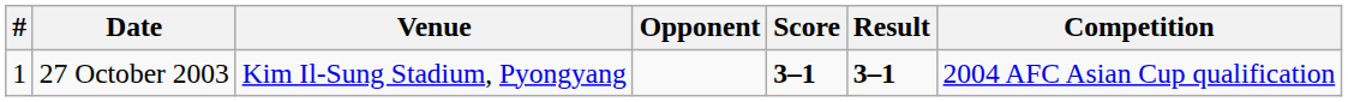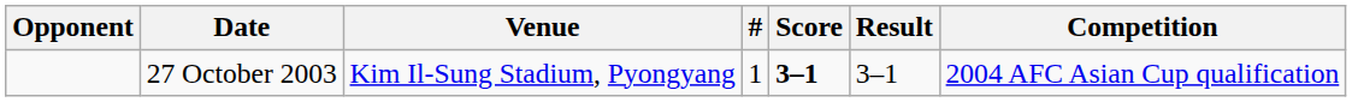columns swapped: # <-> Opponent
27 October 2003 | Result: bold -> normal
